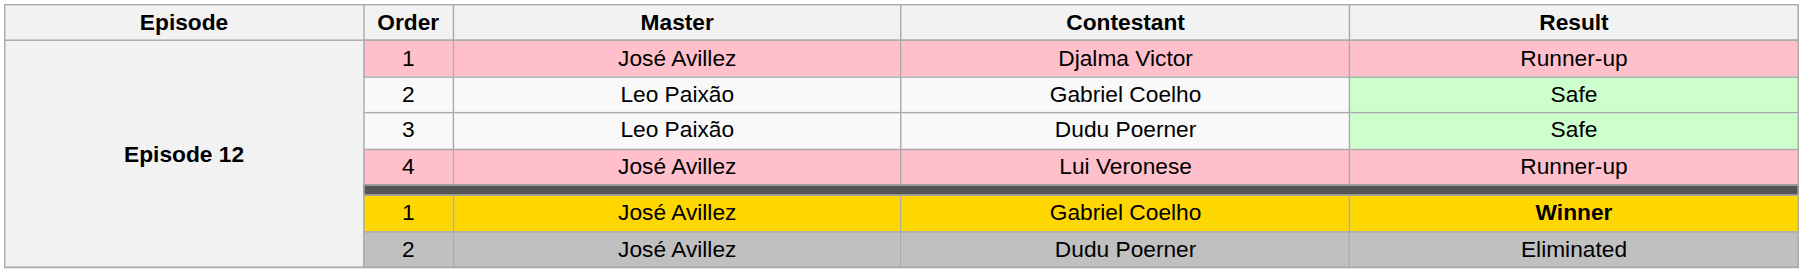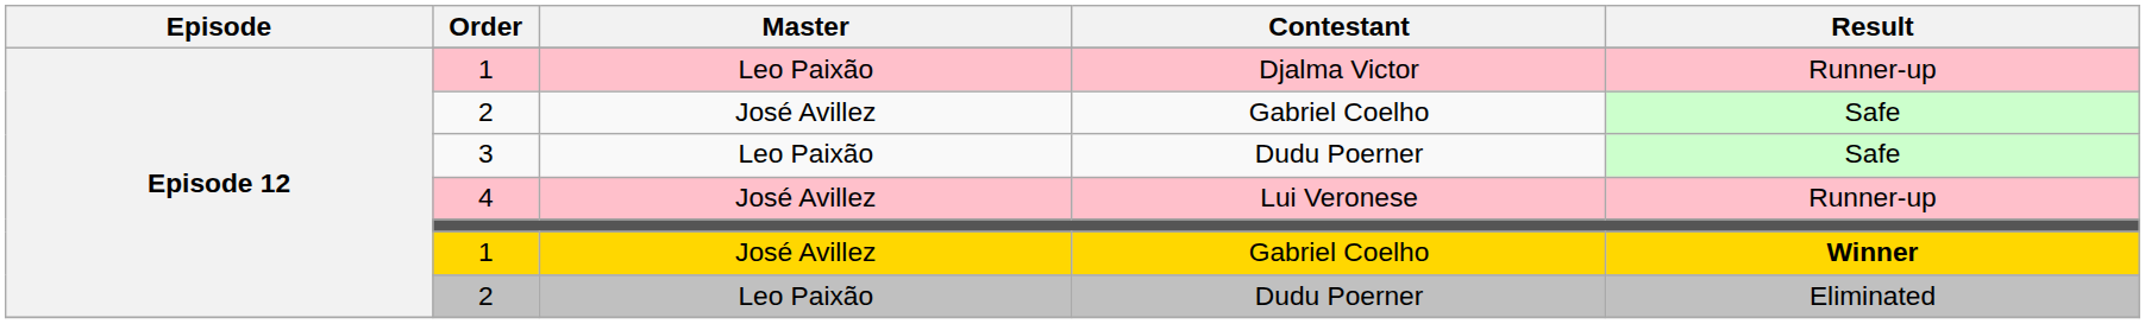1 / Djalma Victor | Master: José Avillez -> Leo Paixão
2 / Gabriel Coelho | Master: Leo Paixão -> José Avillez
2 / Dudu Poerner | Master: José Avillez -> Leo Paixão
